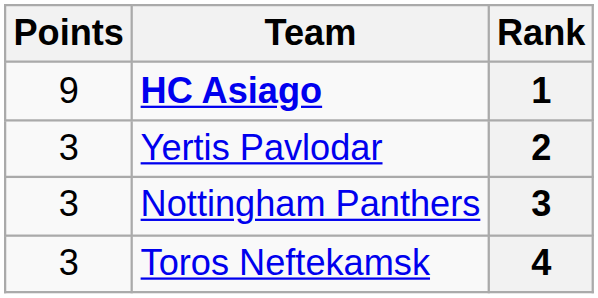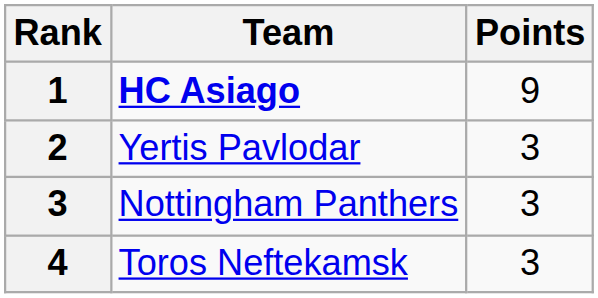columns swapped: Rank <-> Points
